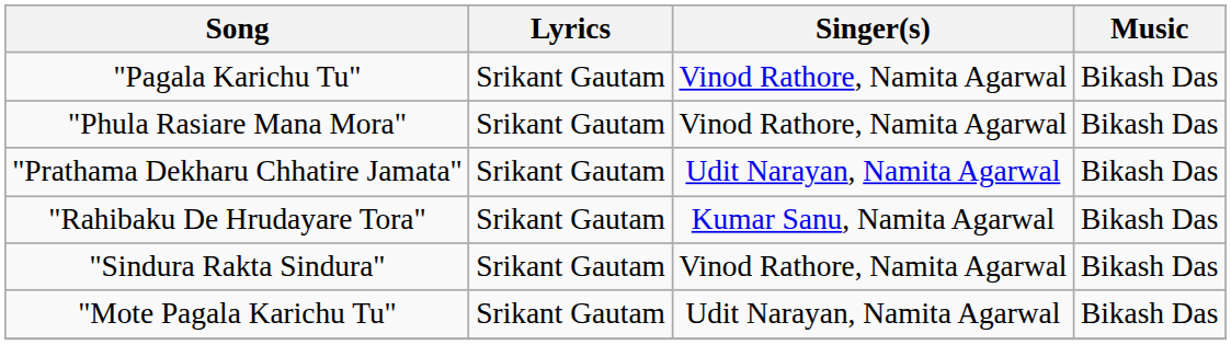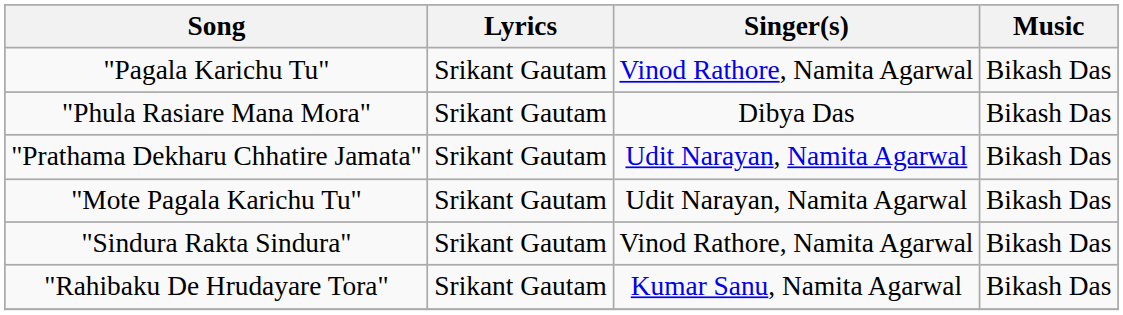"Phula Rasiare Mana Mora" | Singer(s): Vinod Rathore, Namita Agarwal -> Dibya Das
rows swapped: "Rahibaku De Hrudayare Tora" <-> "Mote Pagala Karichu Tu"
